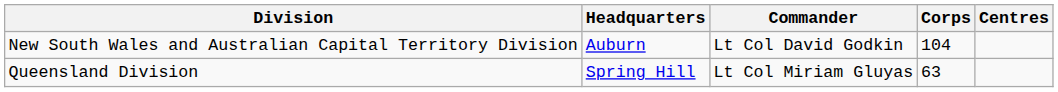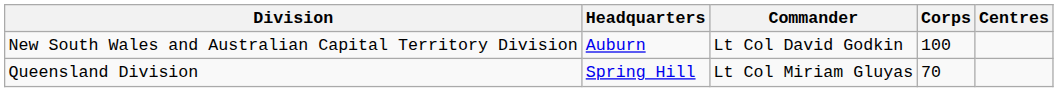New South Wales and Australian Capital Territory Division | Corps: 104 -> 100
Queensland Division | Corps: 63 -> 70
